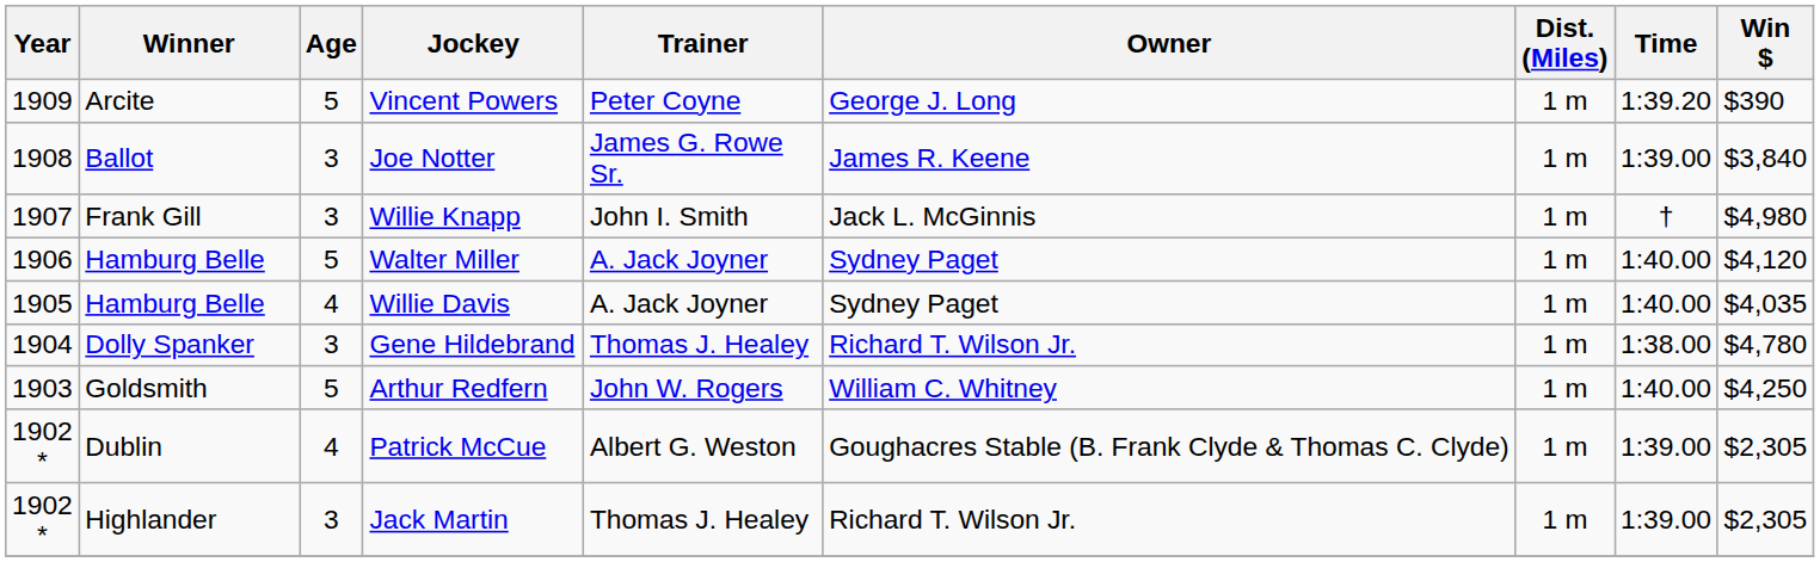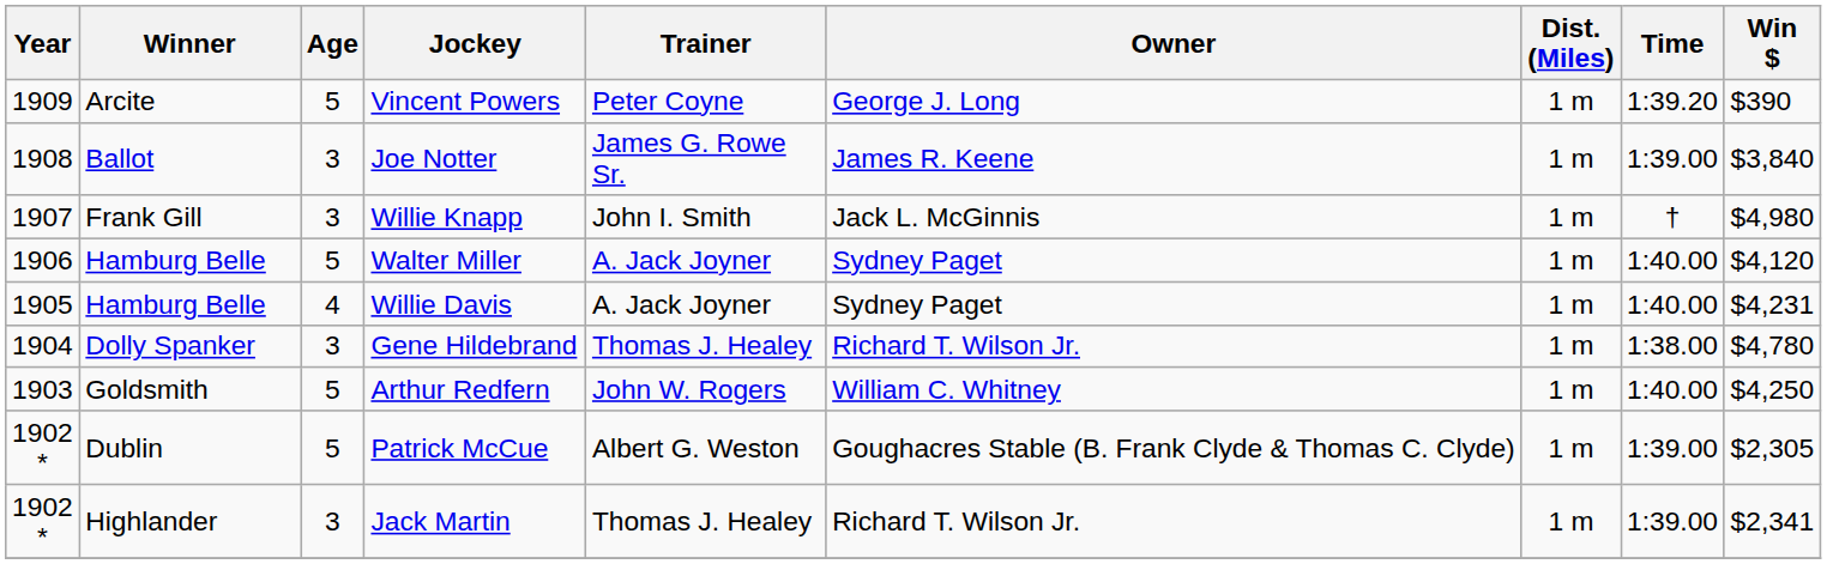Willie Davis | Win $: $4,035 -> $4,231
Patrick McCue | Age: 4 -> 5
Jack Martin | Win $: $2,305 -> $2,341
